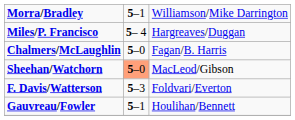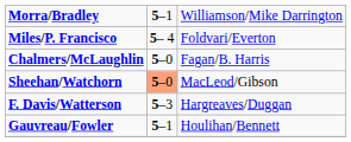Miles/P. Francisco | column 3: Hargreaves/Duggan -> Foldvari/Everton
F. Davis/Watterson | column 3: Foldvari/Everton -> Hargreaves/Duggan
